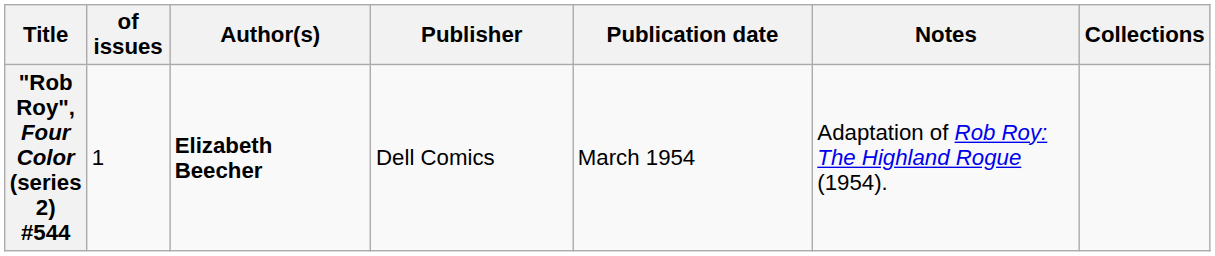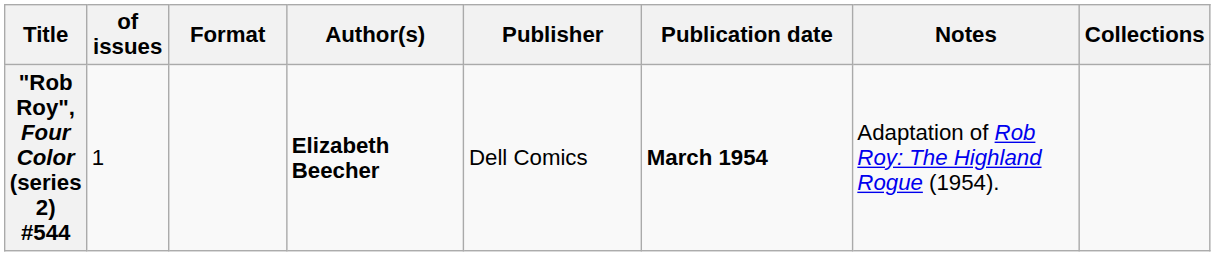+ column: Format
"Rob Roy", Four Color (series 2) #544 | Publication date: normal -> bold
